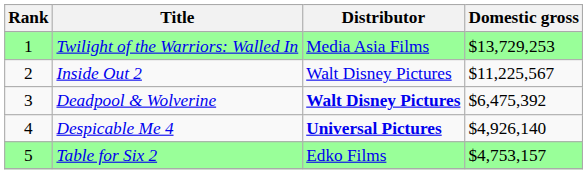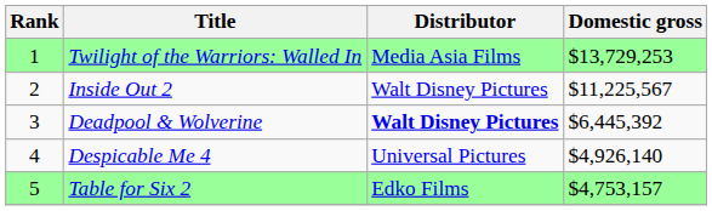Deadpool & Wolverine | Domestic gross: $6,475,392 -> $6,445,392
Despicable Me 4 | Distributor: bold -> normal
